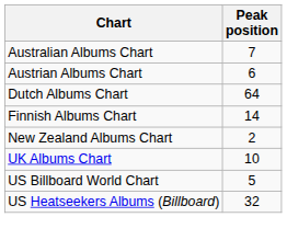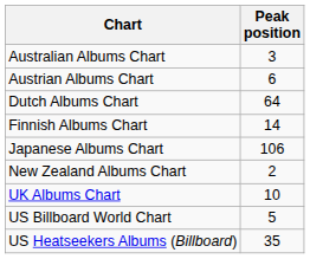Australian Albums Chart | Peak position: 7 -> 3
+ row: Japanese Albums Chart | 106
US Heatseekers Albums (Billboard) | Peak position: 32 -> 35
